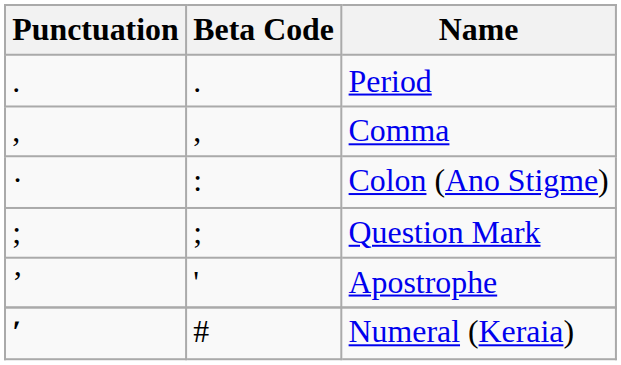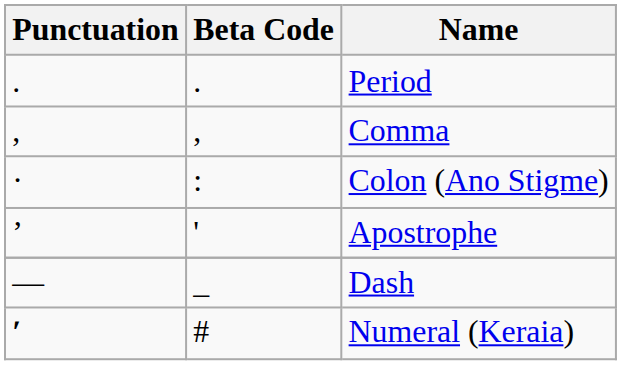- row: ; | ; | Question Mark
+ row: — | _ | Dash
